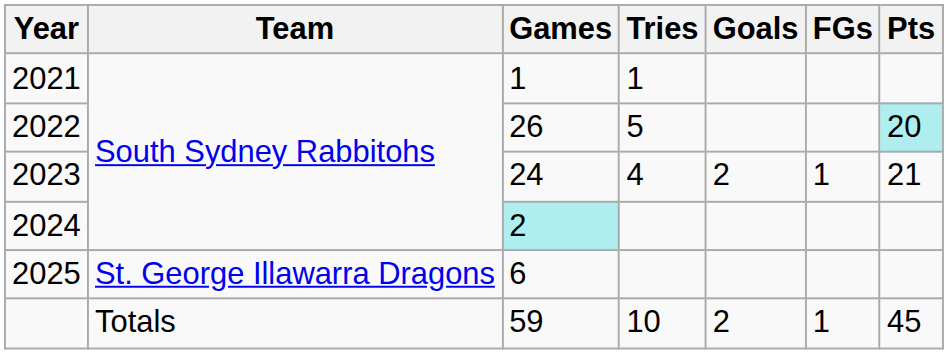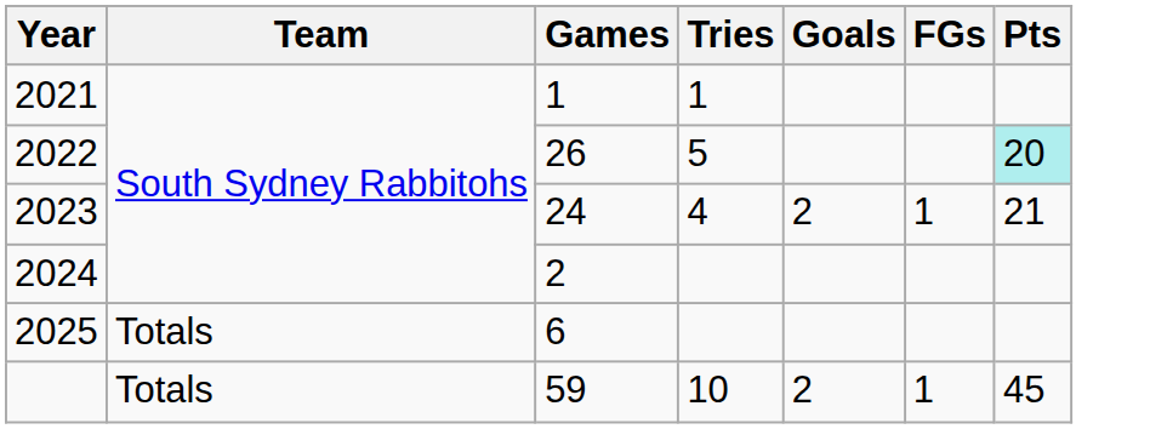2024 | Games: paleturquoise background -> no background
2025 | Team: St. George Illawarra Dragons -> Totals
